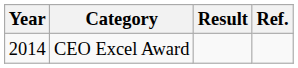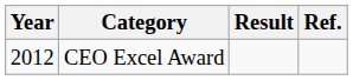CEO Excel Award | Year: 2014 -> 2012
